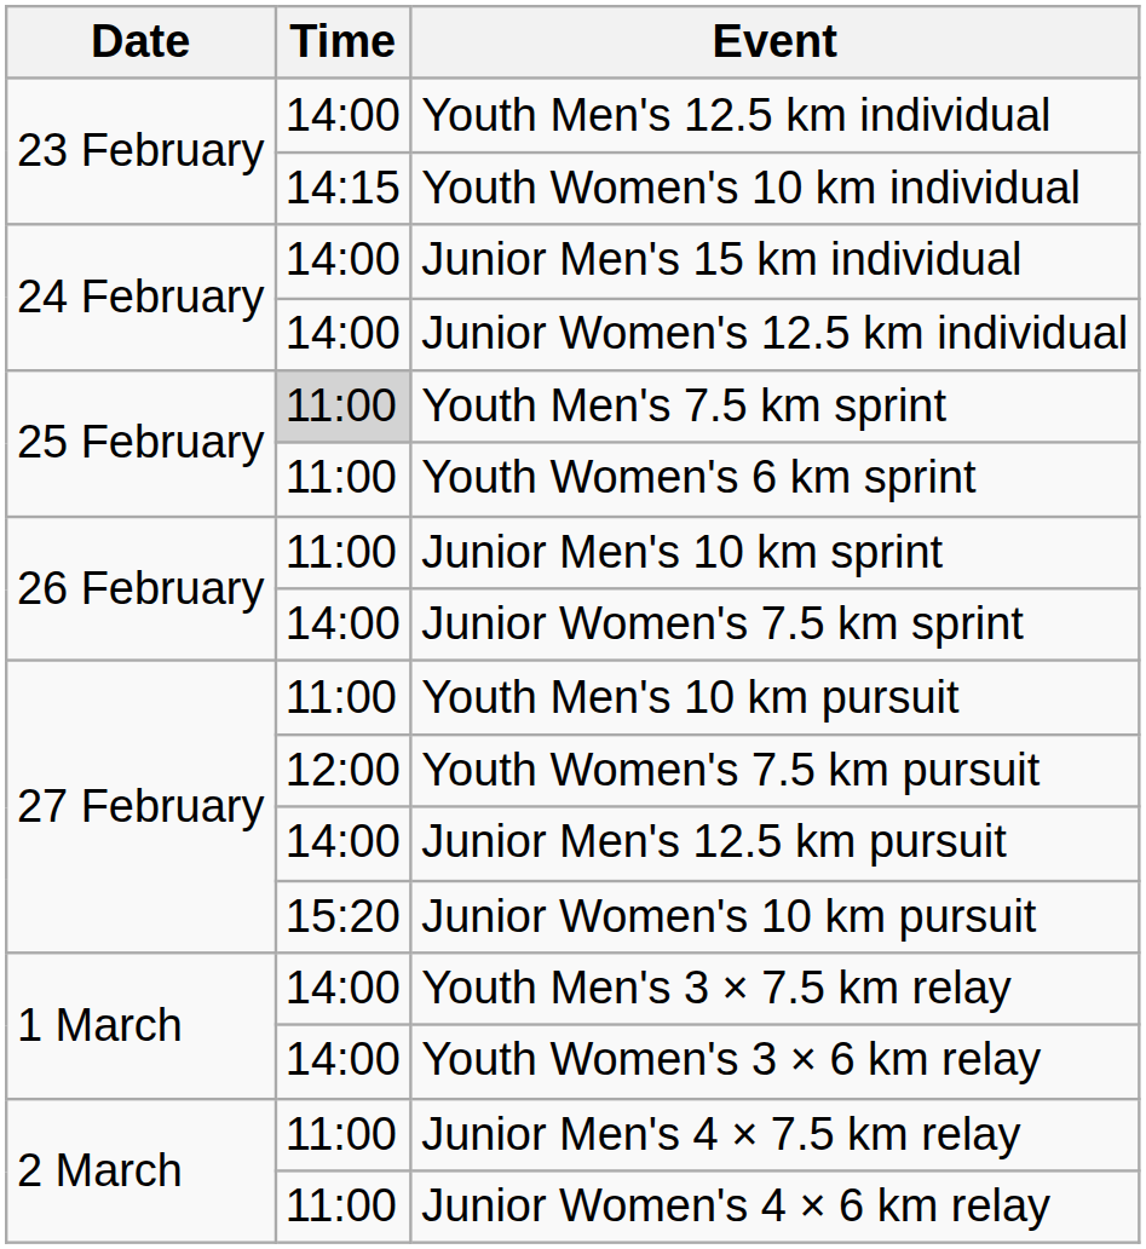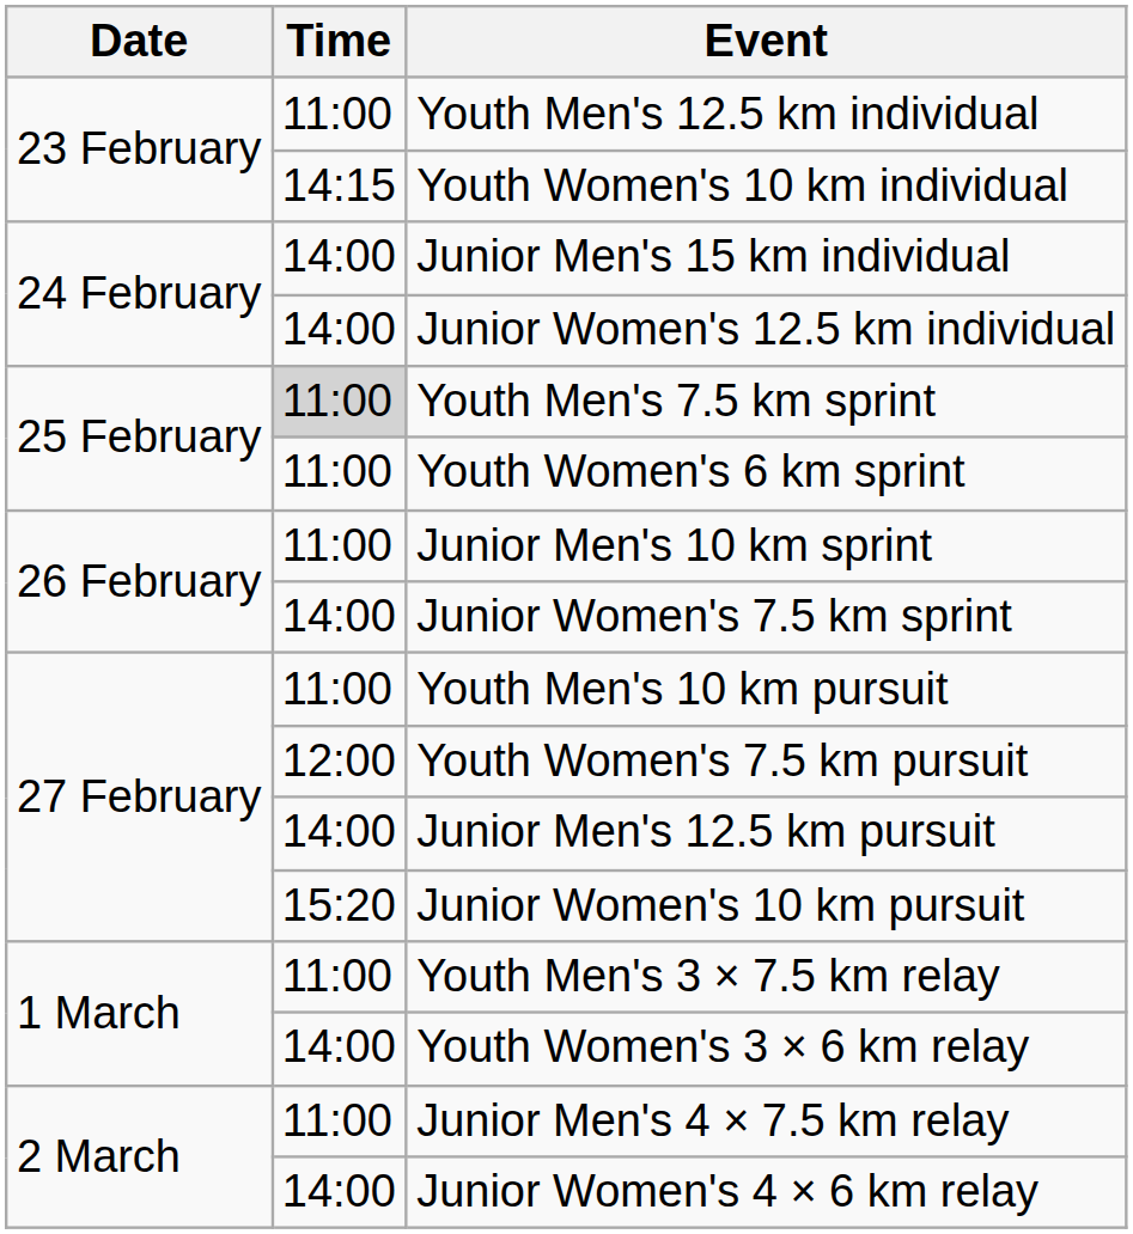Youth Men's 12.5 km individual | Time: 14:00 -> 11:00
Youth Men's 3 × 7.5 km relay | Time: 14:00 -> 11:00
Junior Women's 4 × 6 km relay | Time: 11:00 -> 14:00
